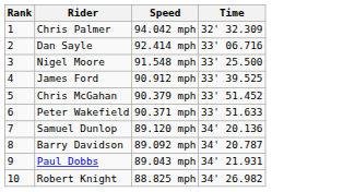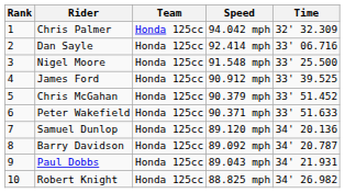+ column: Team | Honda 125cc | Honda 125cc | Honda 125cc | Honda 125cc | Honda 125cc | Honda 125cc | Honda 125cc | Honda 125cc | Honda 125cc | Honda 125cc
